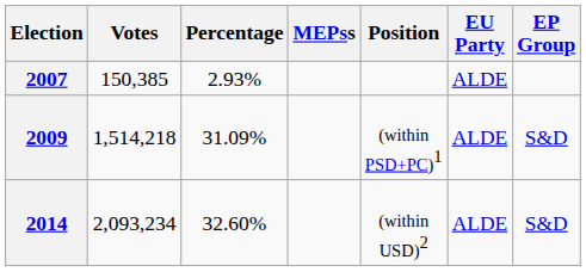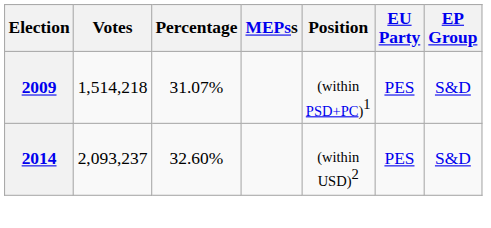- row: 2007 | 150,385 | 2.93% | ALDE
2009 | Percentage: 31.09% -> 31.07%
2009 | EU Party: ALDE -> PES
2014 | Votes: 2,093,234 -> 2,093,237
2014 | EU Party: ALDE -> PES
